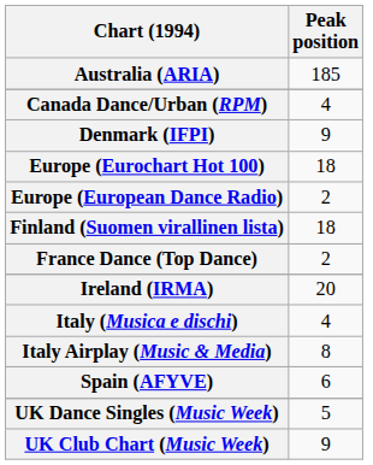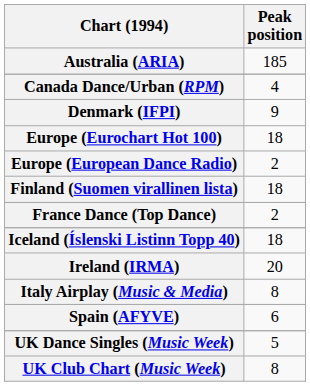+ row: Iceland (Íslenski Listinn Topp 40) | 18
- row: Italy (Musica e dischi) | 4
UK Club Chart (Music Week) | Peak position: 9 -> 8
